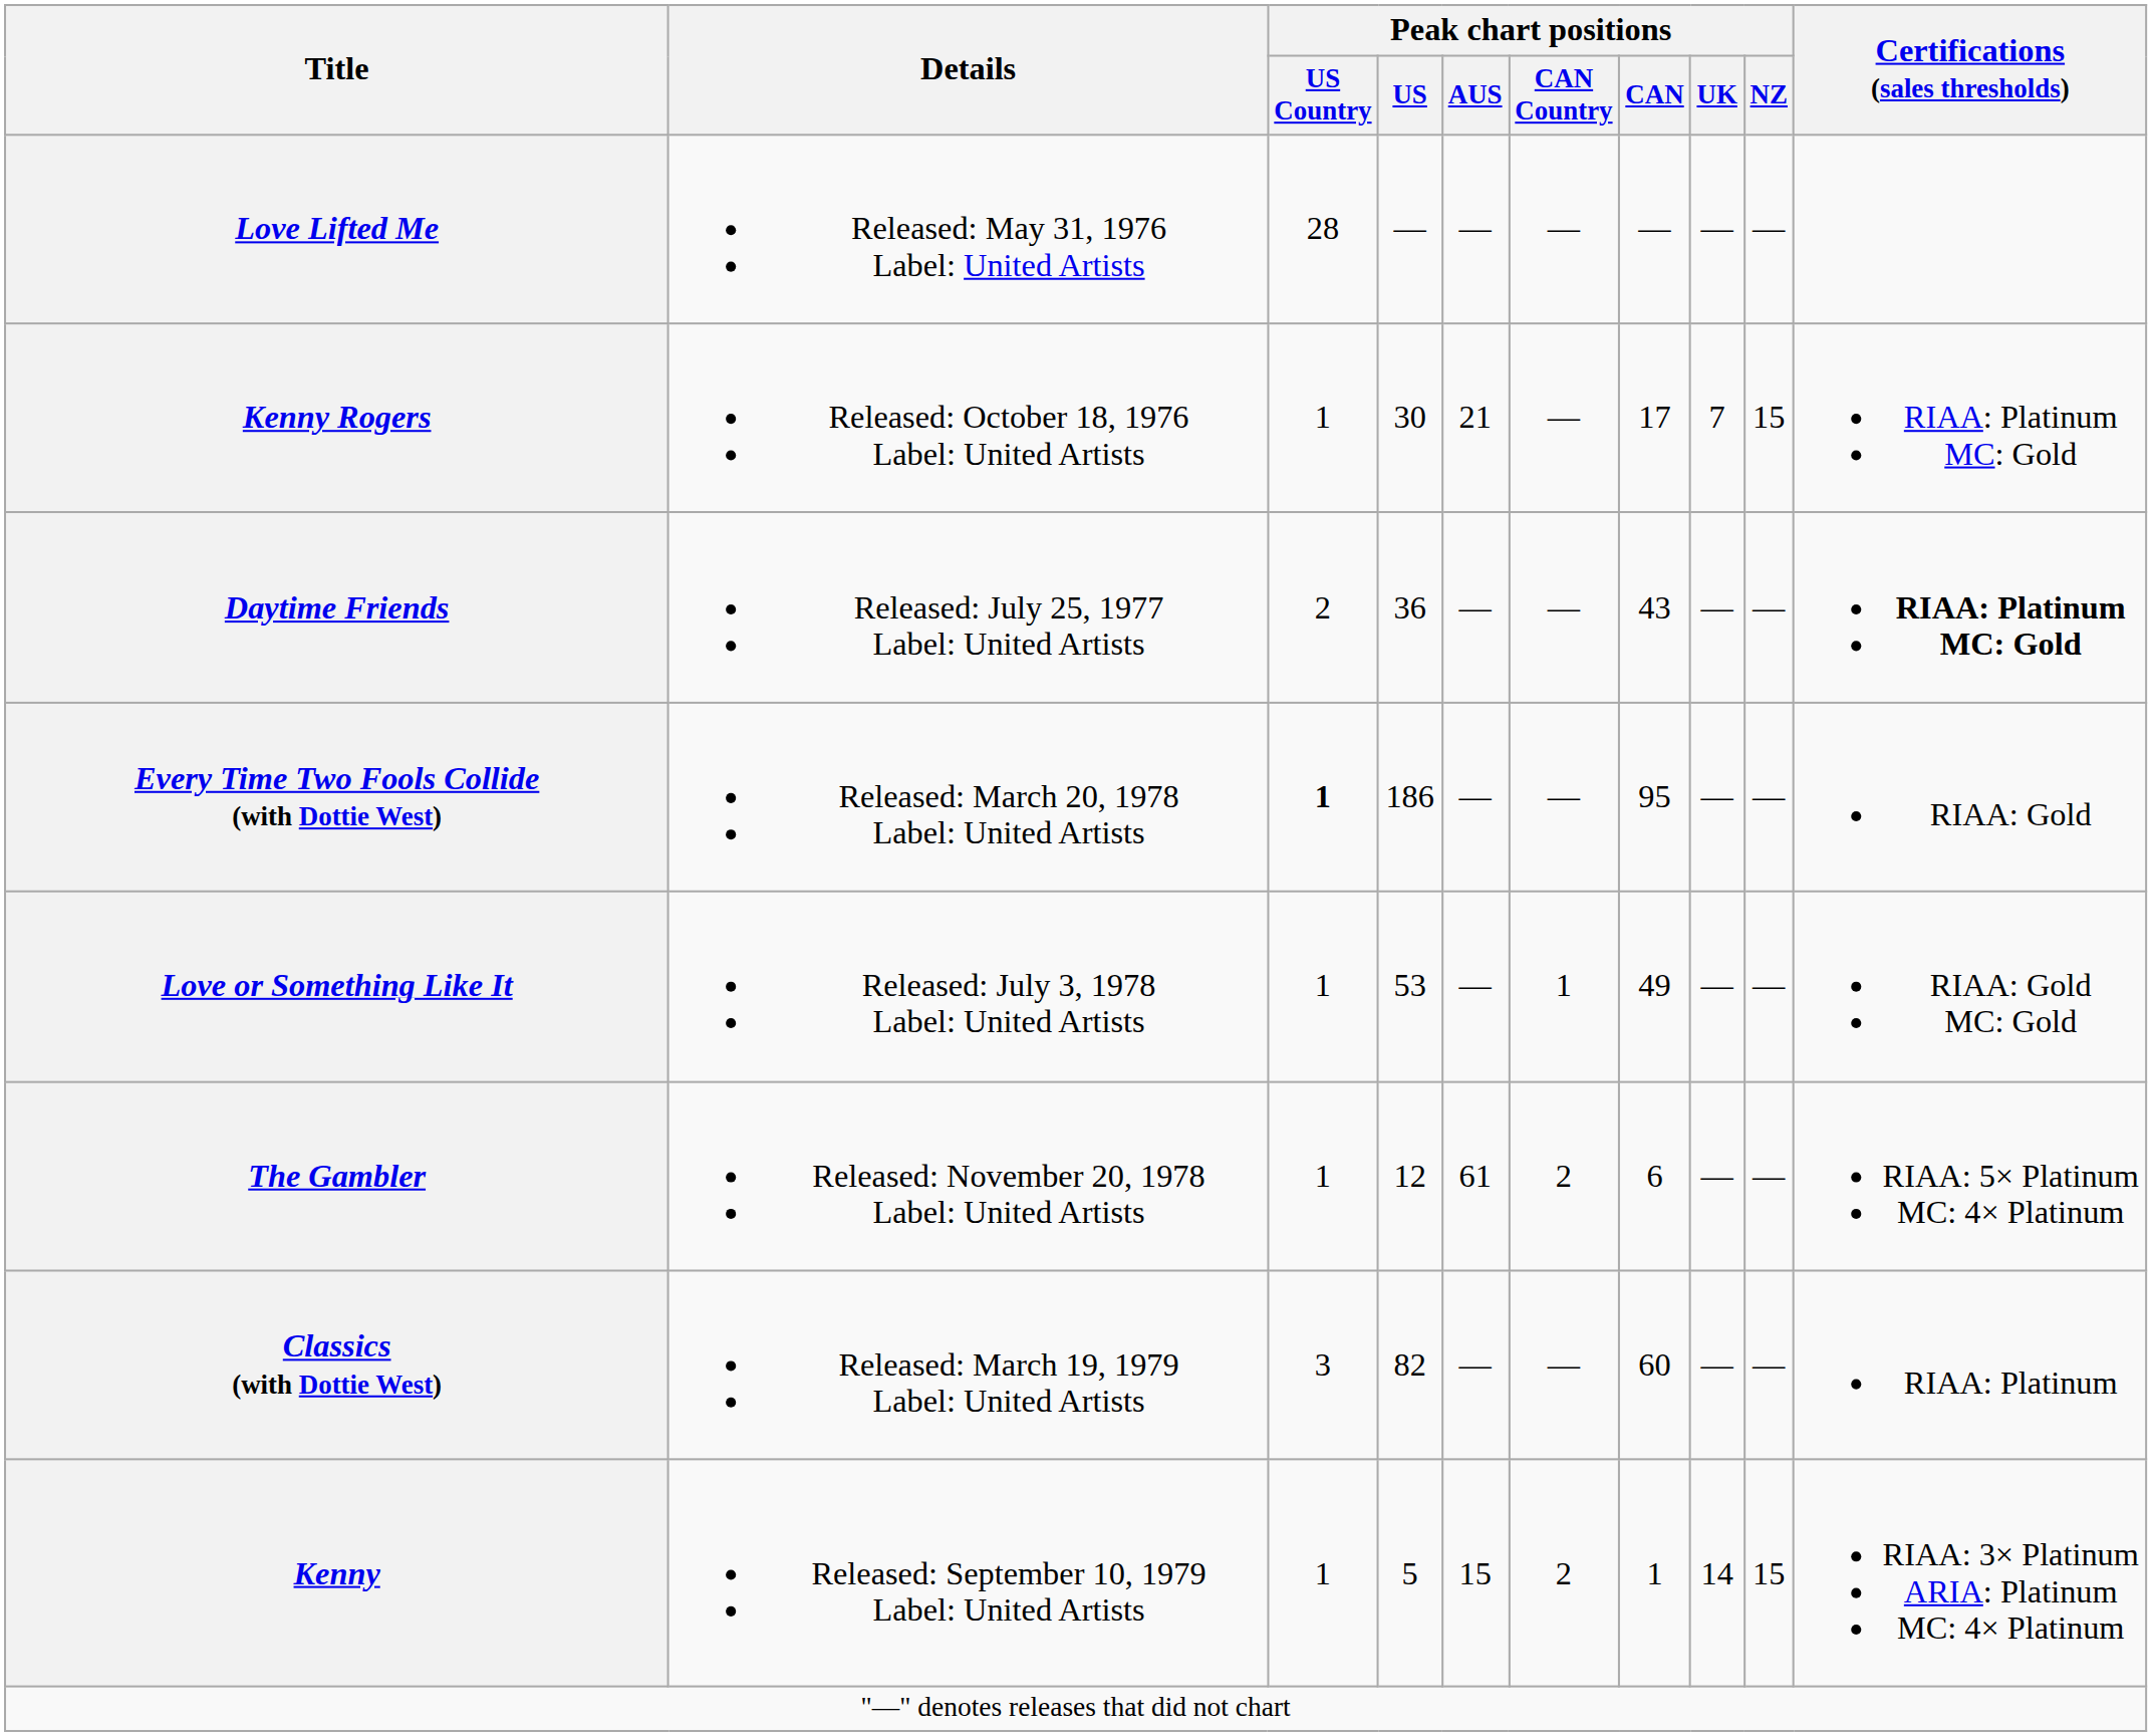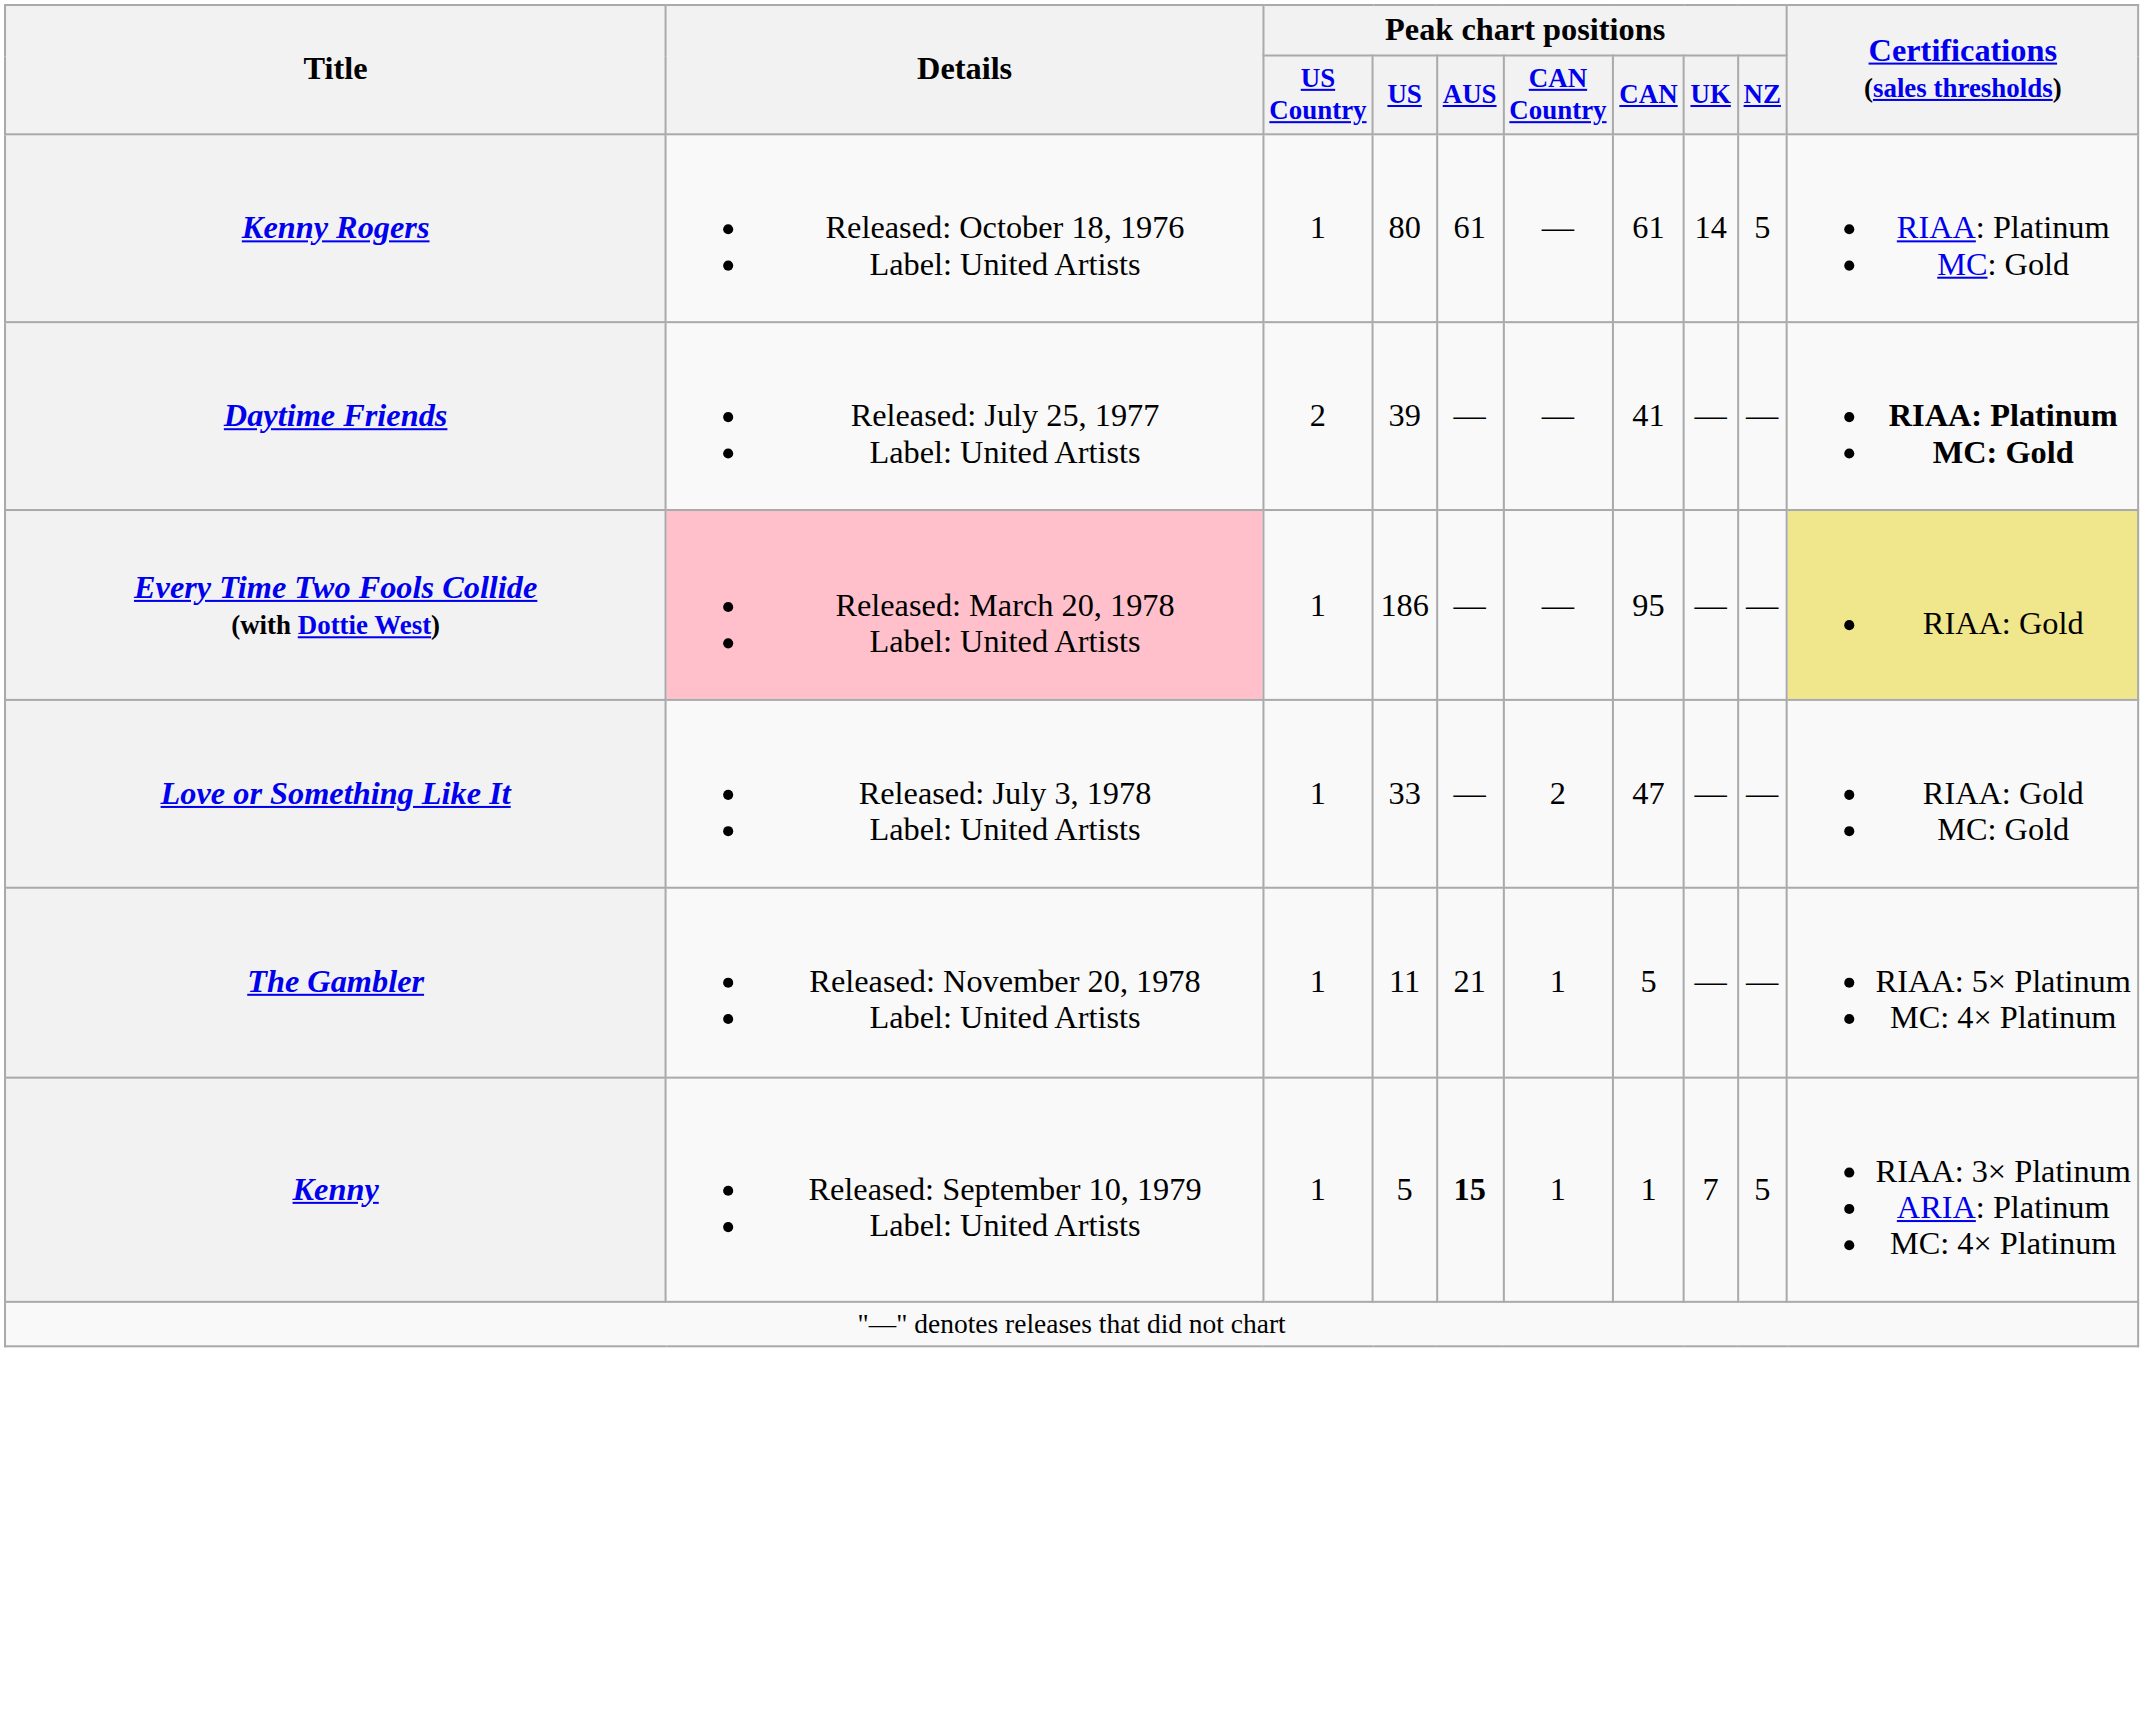- row: Love Lifted Me | Released: May 31, 1976 Label: United Artists | 28 | — | — | — | — | — | —
Kenny Rogers | Peak chart positions / US: 30 -> 80
Kenny Rogers | Peak chart positions / AUS: 21 -> 61
Kenny Rogers | Peak chart positions / CAN: 17 -> 61
Kenny Rogers | Peak chart positions / UK: 7 -> 14
Kenny Rogers | Peak chart positions / NZ: 15 -> 5
Daytime Friends | Peak chart positions / US: 36 -> 39
Daytime Friends | Peak chart positions / CAN: 43 -> 41
Every Time Two Fools Collide (with Dottie West) | Details: no background -> pink background
Every Time Two Fools Collide (with Dottie West) | Peak chart positions / US Country: bold -> normal
Every Time Two Fools Collide (with Dottie West) | Certifications (sales thresholds): no background -> khaki background
Love or Something Like It | Peak chart positions / US: 53 -> 33
Love or Something Like It | Peak chart positions / CAN Country: 1 -> 2
Love or Something Like It | Peak chart positions / CAN: 49 -> 47
The Gambler | Peak chart positions / US: 12 -> 11
The Gambler | Peak chart positions / AUS: 61 -> 21
The Gambler | Peak chart positions / CAN Country: 2 -> 1
The Gambler | Peak chart positions / CAN: 6 -> 5
- row: Classics (with Dottie West) | Released: March 19, 1979 Label: United Artists | 3 | 82 | — | — | 60 | — | — | RIAA: Platinum
Kenny | Peak chart positions / AUS: normal -> bold
Kenny | Peak chart positions / CAN Country: 2 -> 1
Kenny | Peak chart positions / UK: 14 -> 7
Kenny | Peak chart positions / NZ: 15 -> 5
